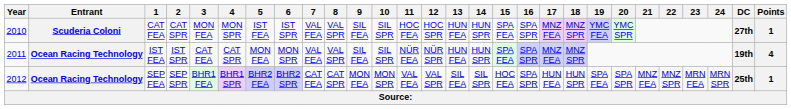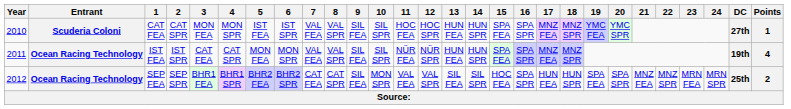SEP FEA | 9: MON FEA -> SIL FEA
SEP FEA | Points: 1 -> 2
